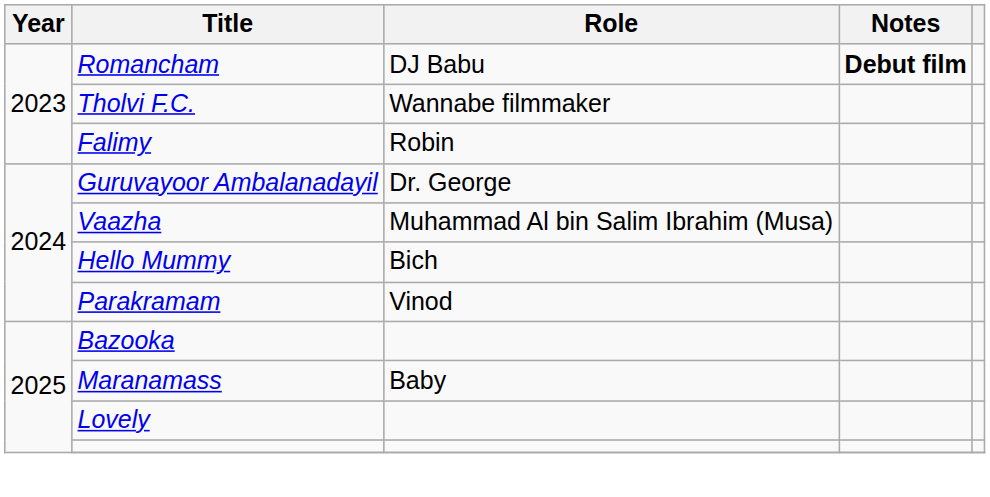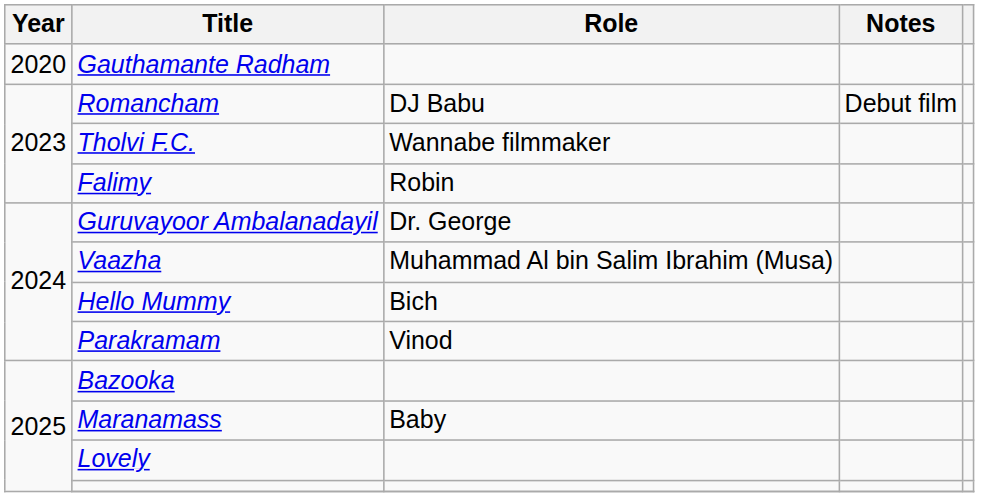+ row: 2020 | Gauthamante Radham
Romancham | Notes: bold -> normal
